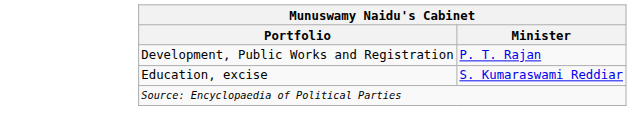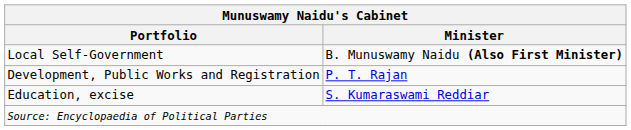+ row: Local Self-Government | B. Munuswamy Naidu (Also First Minister)
